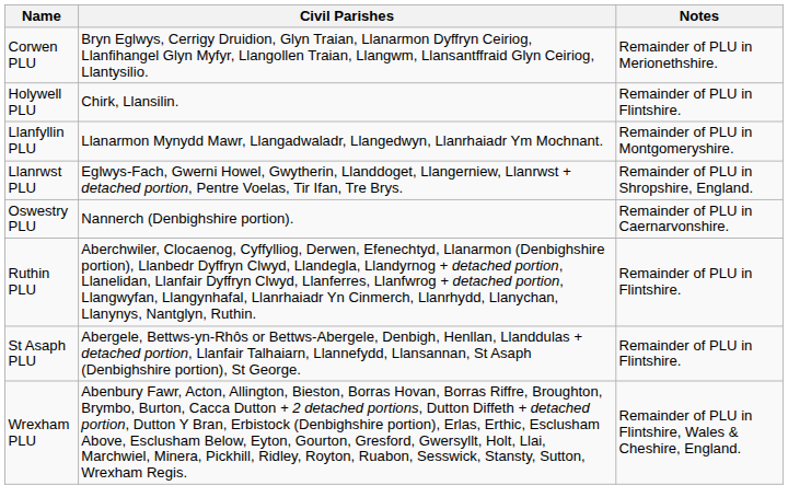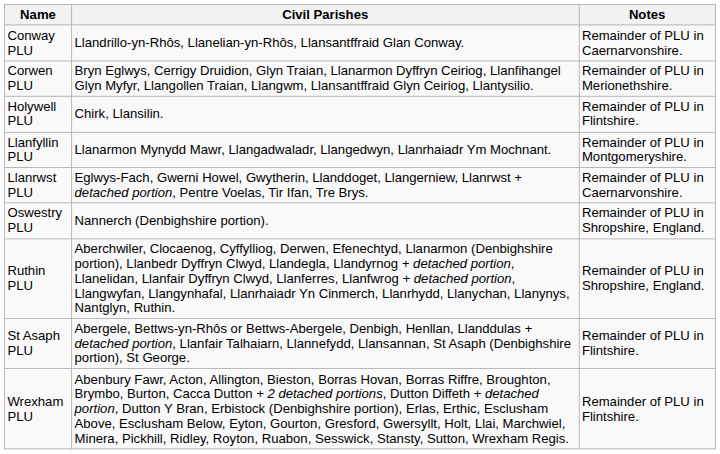+ row: Conway PLU | Llandrillo-yn-Rhôs, Llanelian-yn-Rhôs, Llansantffraid Glan Conway. | Remainder of PLU in Caernarvonshire.
Llanrwst PLU | Notes: Remainder of PLU in Shropshire, England. -> Remainder of PLU in Caernarvonshire.
Oswestry PLU | Notes: Remainder of PLU in Caernarvonshire. -> Remainder of PLU in Shropshire, England.
Ruthin PLU | Notes: Remainder of PLU in Flintshire. -> Remainder of PLU in Shropshire, England.
Wrexham PLU | Notes: Remainder of PLU in Flintshire, Wales & Cheshire, England. -> Remainder of PLU in Flintshire.
